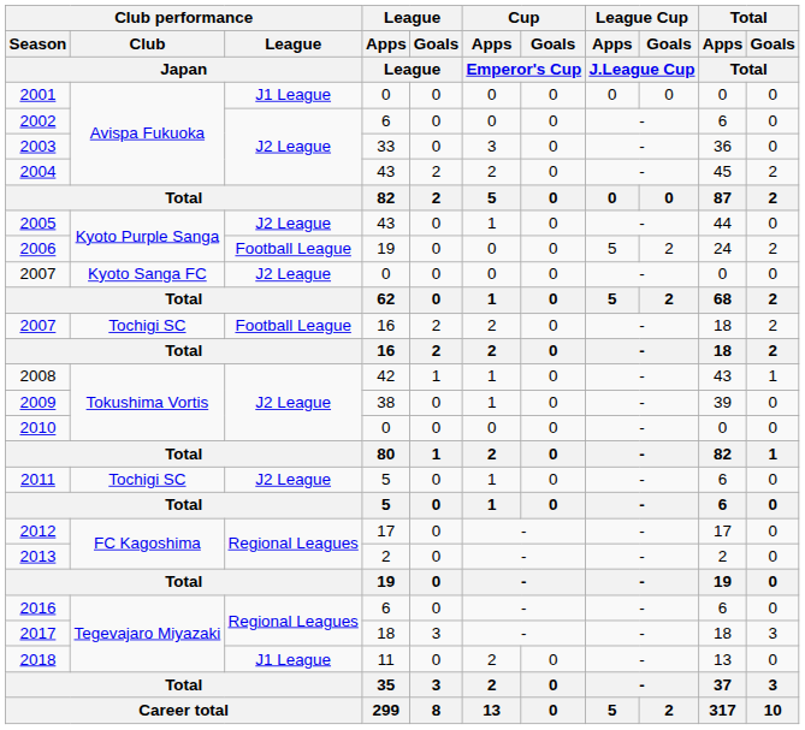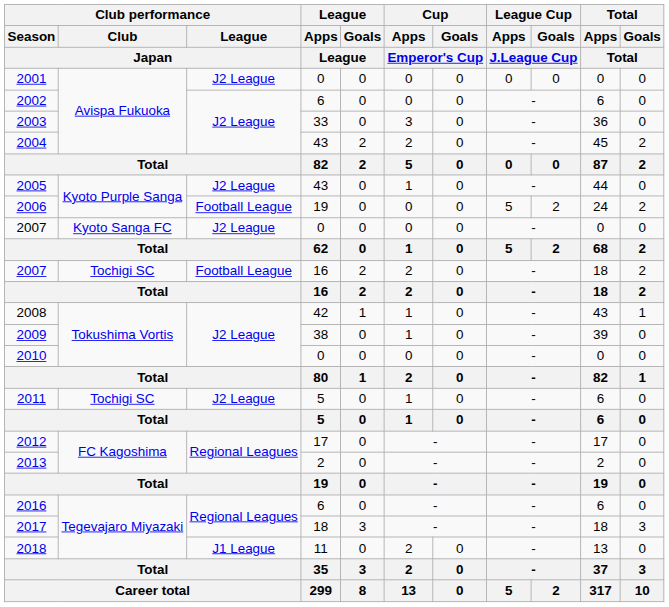2001 | Club performance / League / Japan: J1 League -> J2 League
